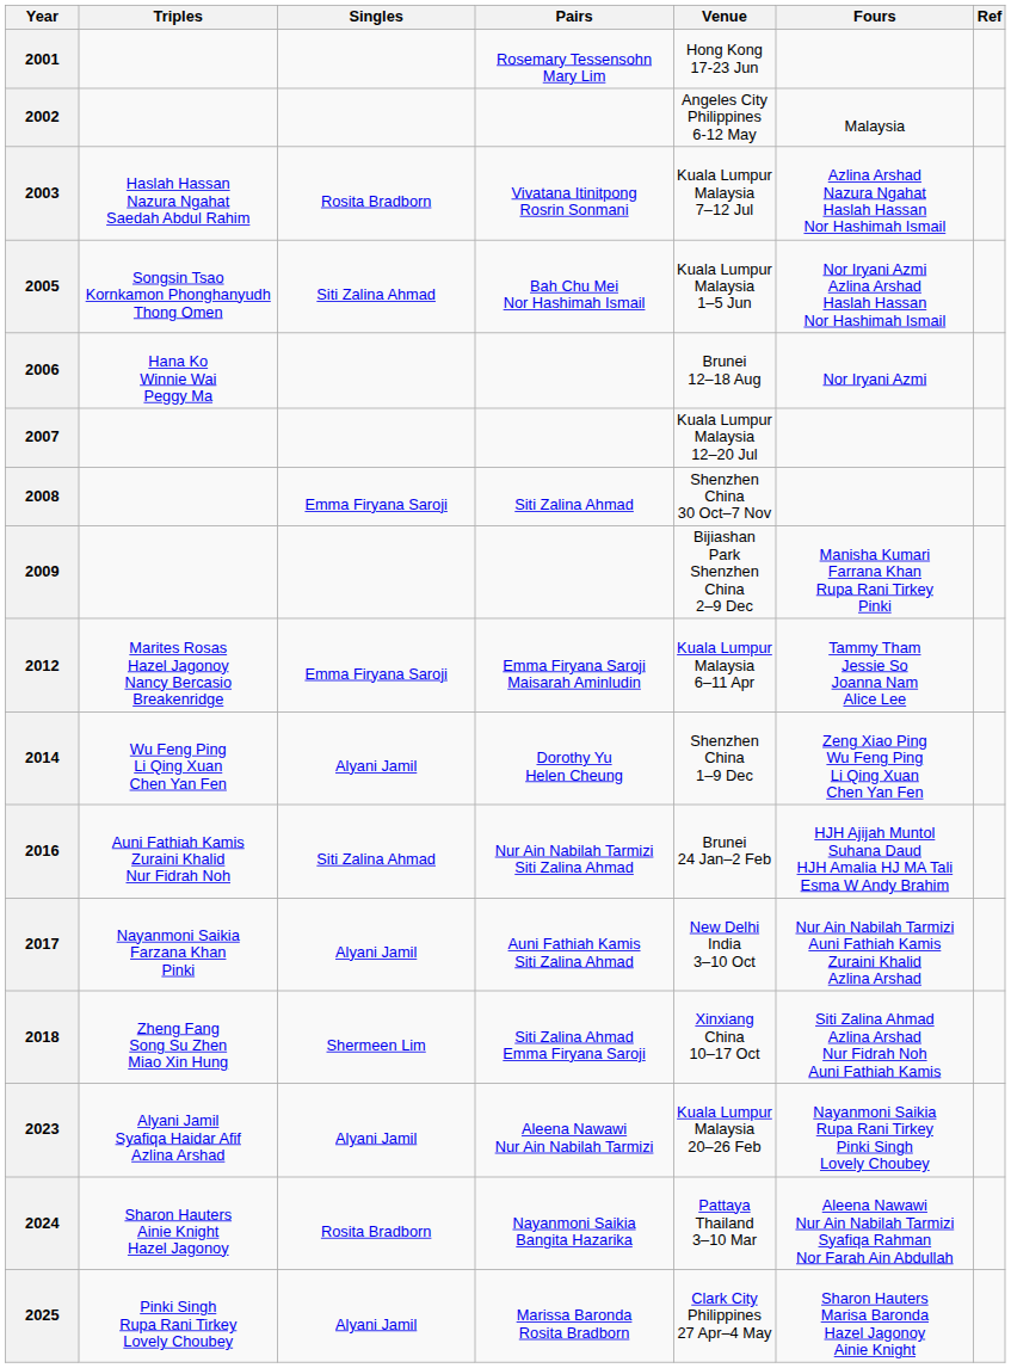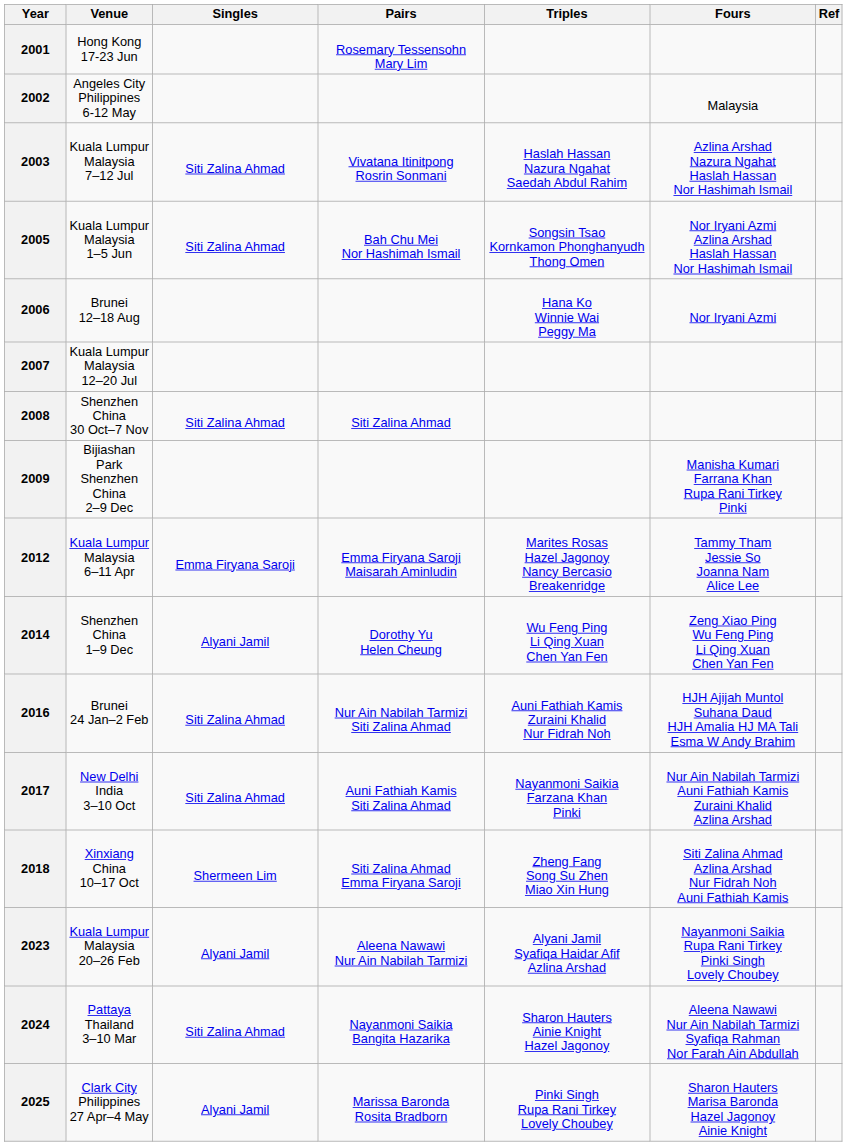columns swapped: Venue <-> Triples
2003 | Singles: Rosita Bradborn -> Siti Zalina Ahmad
2008 | Singles: Emma Firyana Saroji -> Siti Zalina Ahmad
2017 | Singles: Alyani Jamil -> Siti Zalina Ahmad
2024 | Singles: Rosita Bradborn -> Siti Zalina Ahmad
